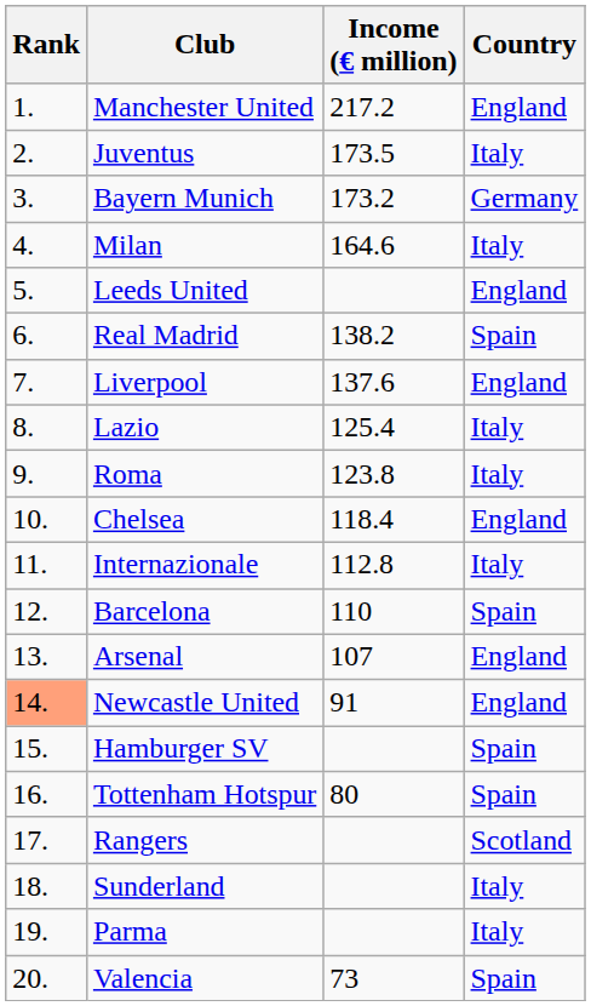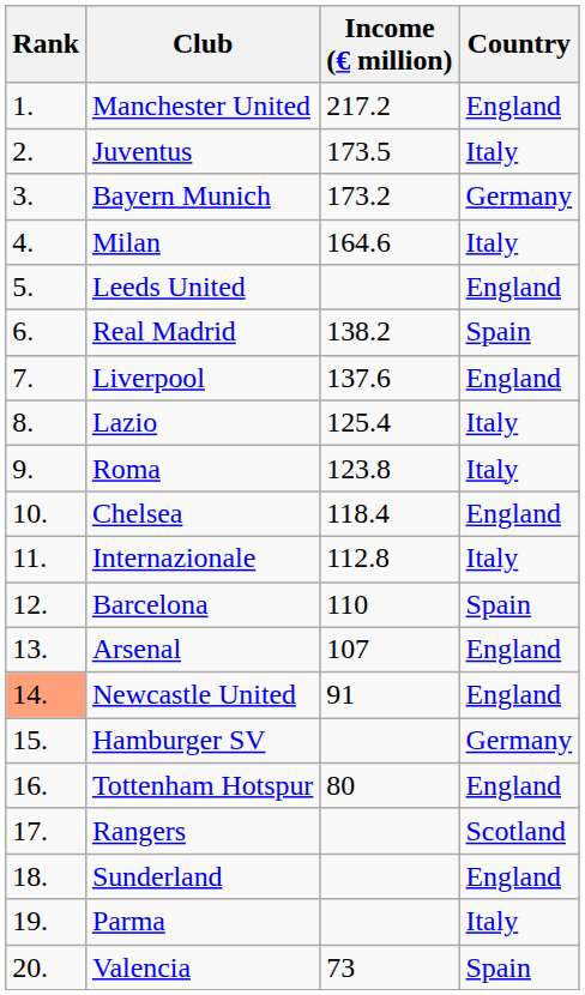Hamburger SV | Country: Spain -> Germany
Tottenham Hotspur | Country: Spain -> England
Sunderland | Country: Italy -> England
